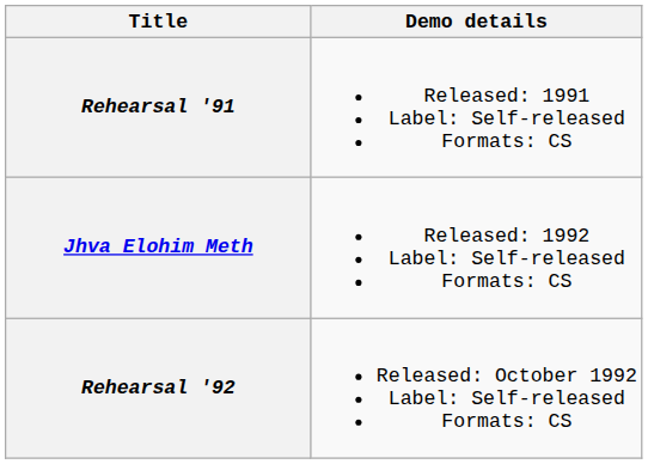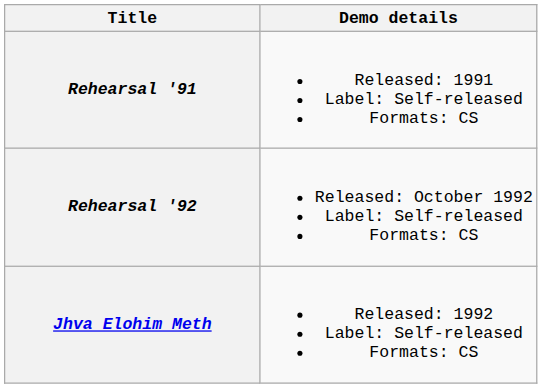rows swapped: Rehearsal '92 <-> Jhva Elohim Meth
